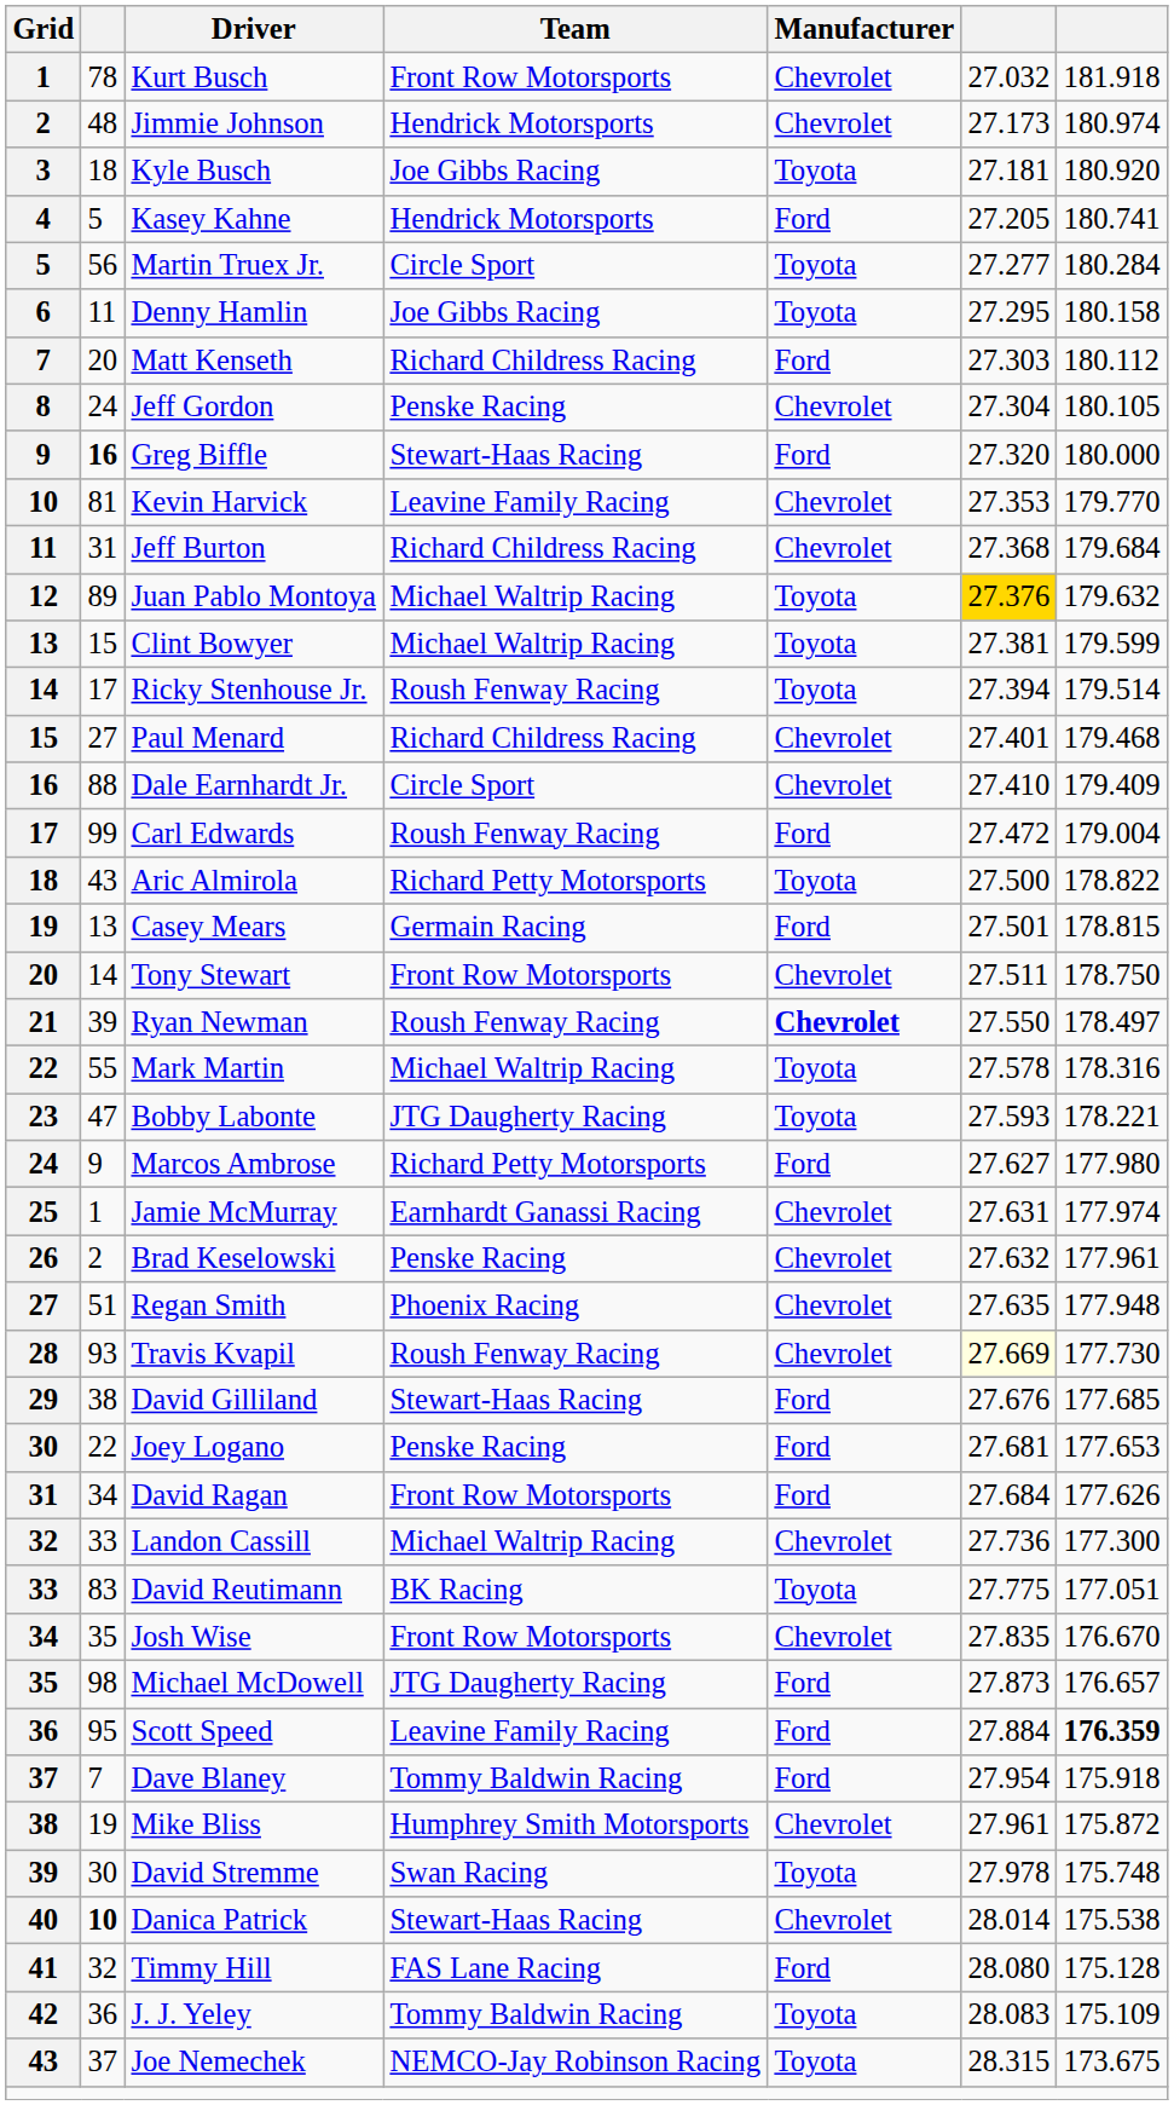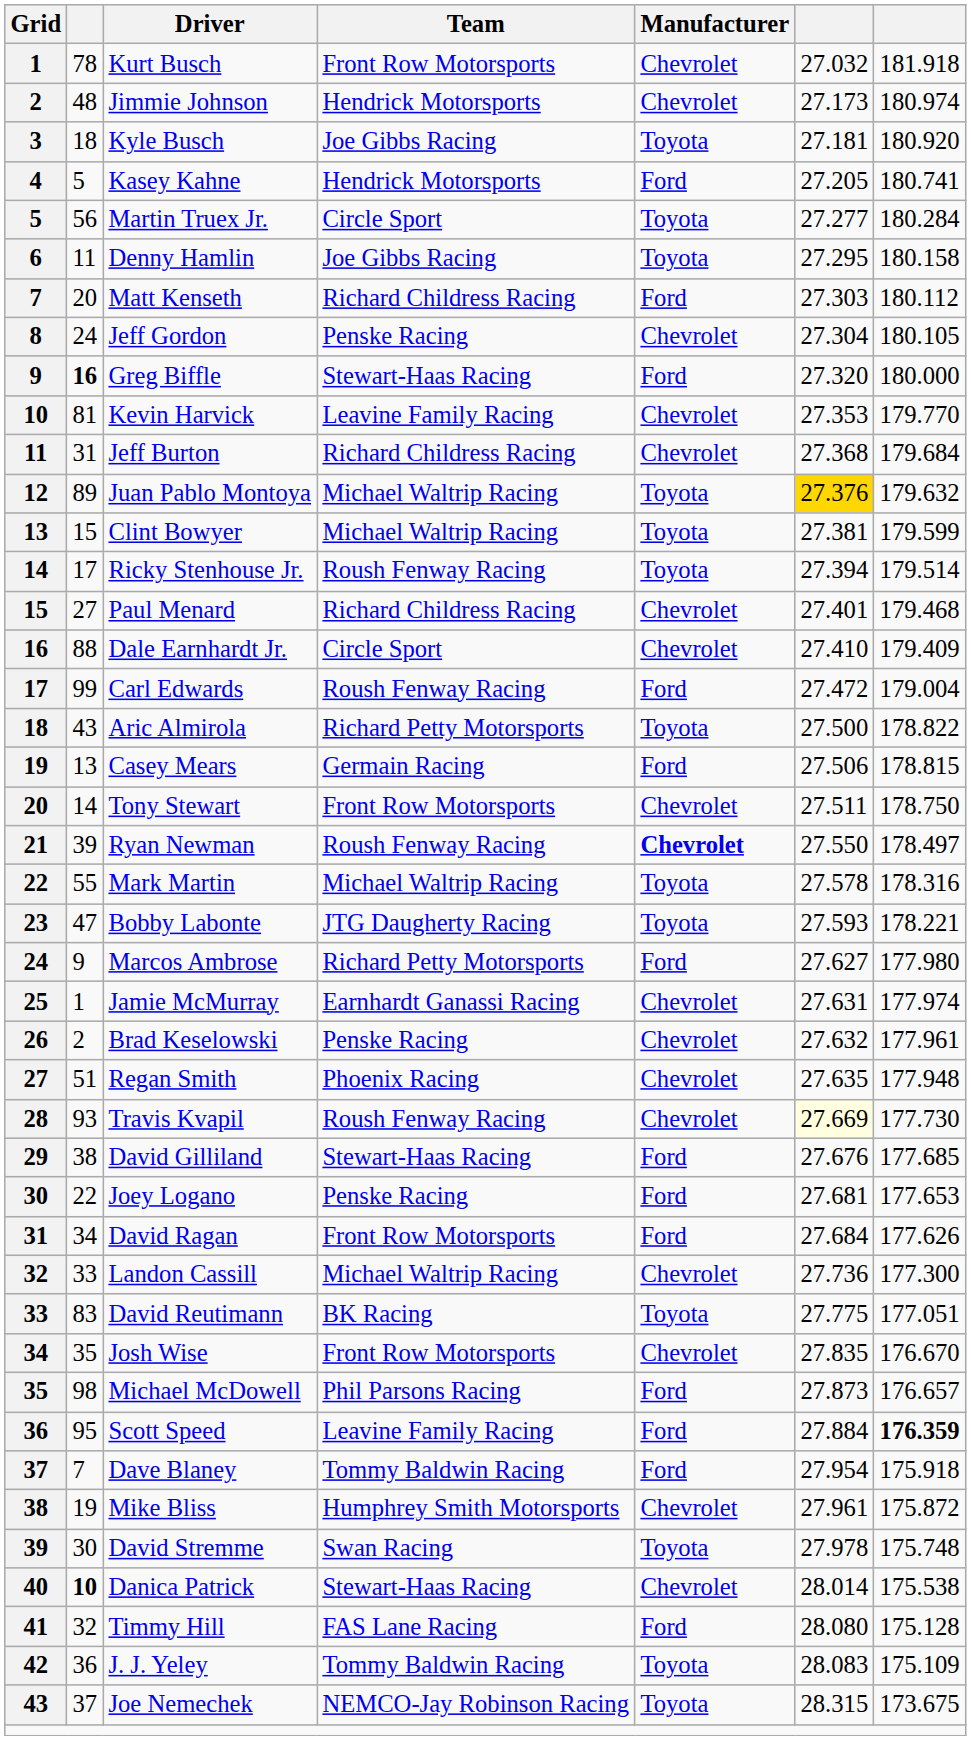Casey Mears | column 6: 27.501 -> 27.506
Michael McDowell | Team: JTG Daugherty Racing -> Phil Parsons Racing
